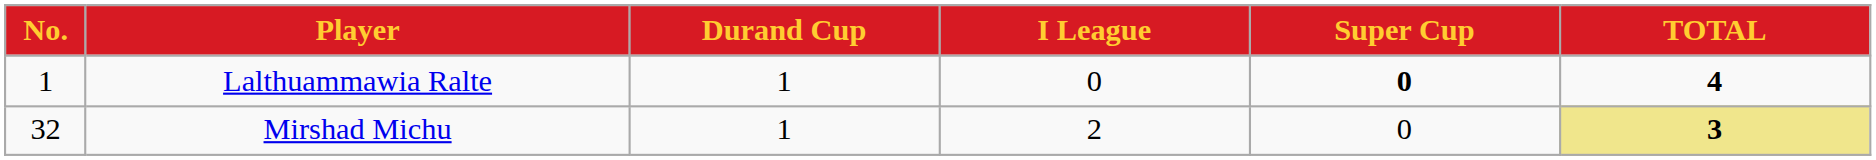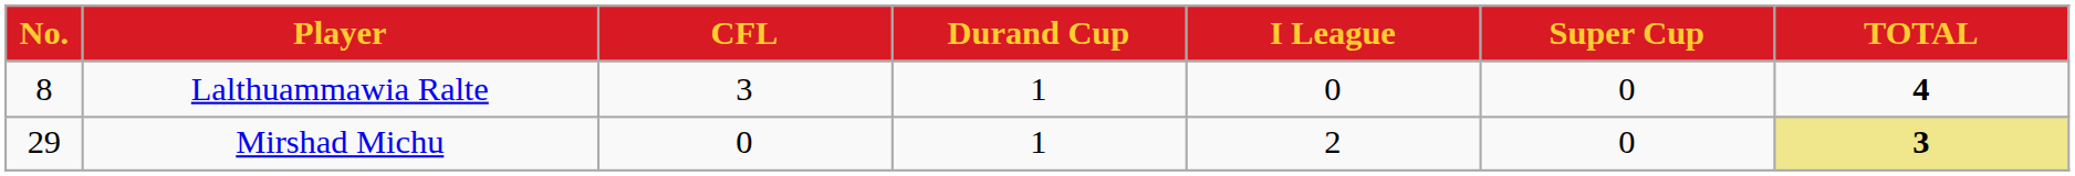+ column: CFL | 3 | 0
Lalthuammawia Ralte | No.: 1 -> 8
Lalthuammawia Ralte | Super Cup: bold -> normal
Mirshad Michu | No.: 32 -> 29
